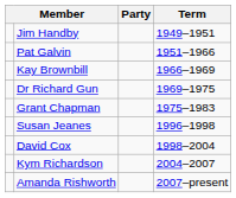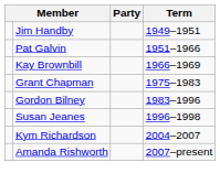- row: Dr Richard Gun | 1969–1975
+ row: Gordon Bilney | 1983–1996
- row: David Cox | 1998–2004
